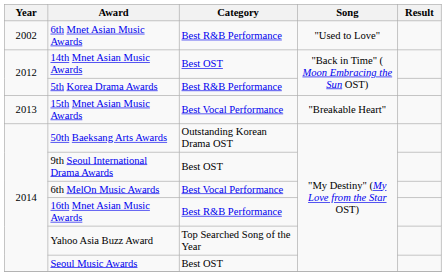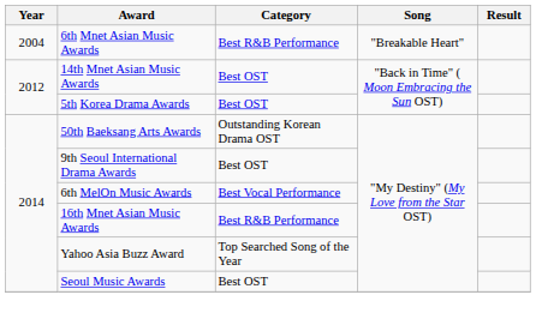6th Mnet Asian Music Awards | Year: 2002 -> 2004
6th Mnet Asian Music Awards | Song: "Used to Love" -> "Breakable Heart"
5th Korea Drama Awards | Category: Best R&B Performance -> Best OST
- row: 2013 | 15th Mnet Asian Music Awards | Best Vocal Performance | "Breakable Heart"
